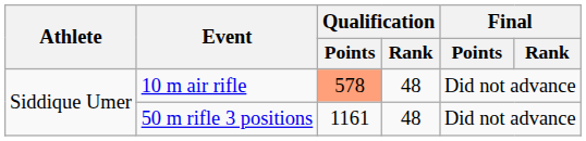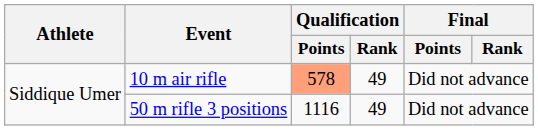10 m air rifle | Qualification / Rank: 48 -> 49
50 m rifle 3 positions | Qualification / Points: 1161 -> 1116
50 m rifle 3 positions | Qualification / Rank: 48 -> 49
